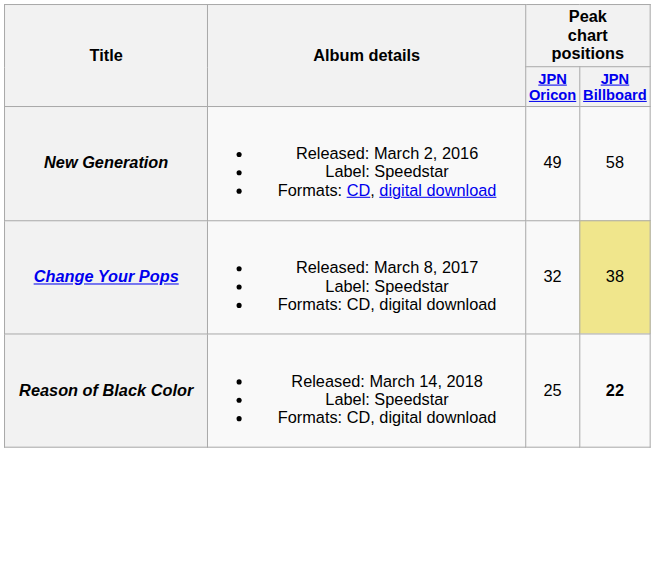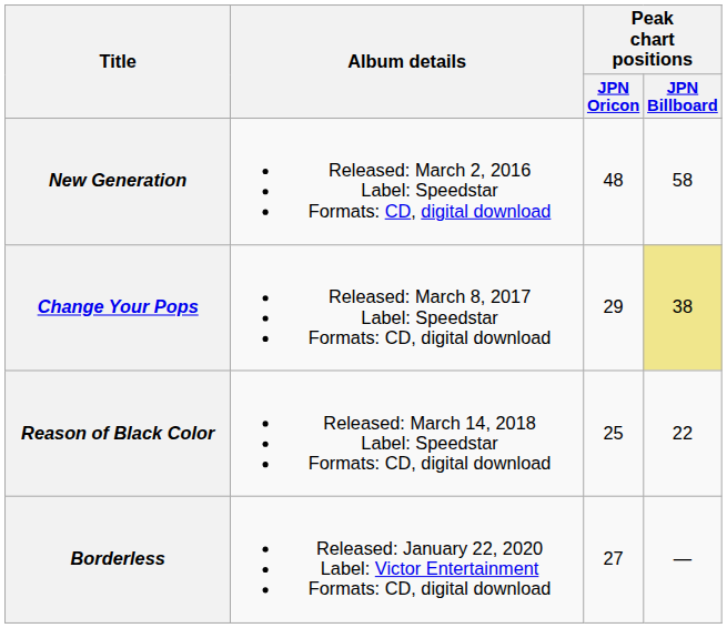New Generation | Peak chart positions / JPN Oricon: 49 -> 48
Change Your Pops | Peak chart positions / JPN Oricon: 32 -> 29
Reason of Black Color | Peak chart positions / JPN Billboard: bold -> normal
+ row: Borderless | Released: January 22, 2020 Label: Victor Entertainment Formats: CD, digital download | 27 | —
